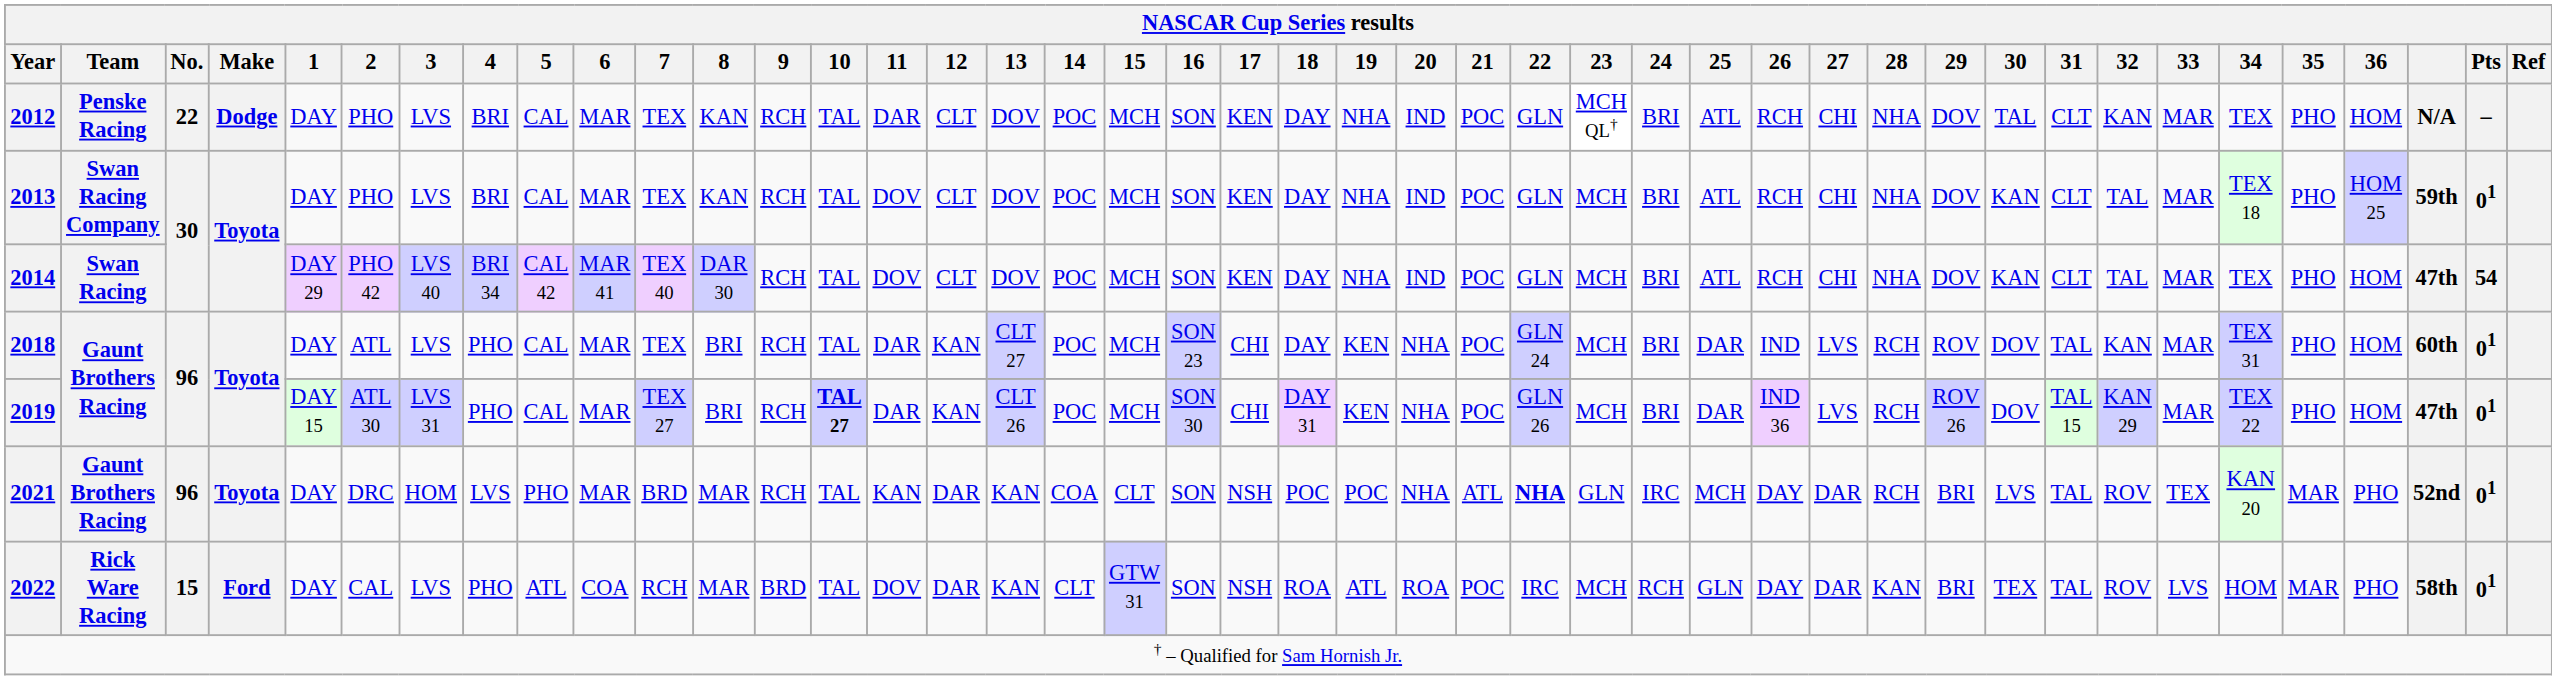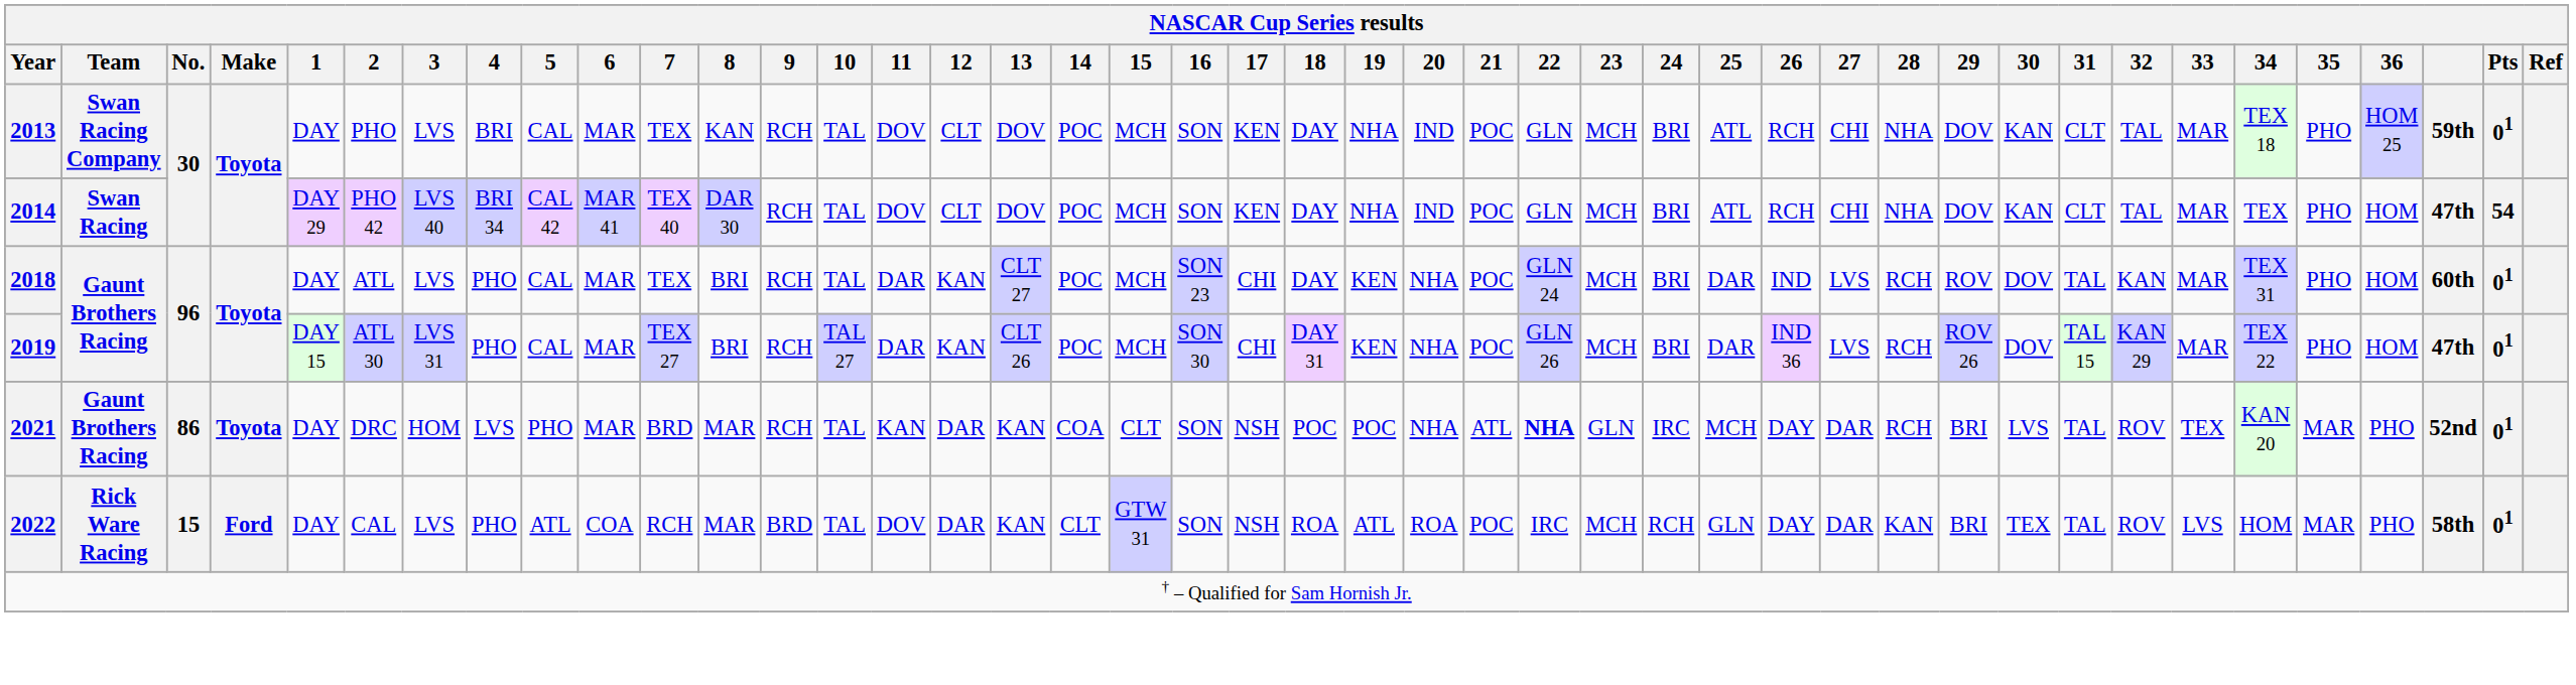- row: 2012 | Penske Racing | 22 | Dodge | DAY | PHO | LVS | BRI | CAL | MAR | TEX | KAN | RCH | TAL | DAR | CLT | DOV | POC | MCH | SON | KEN | DAY | NHA | IND | POC | GLN | MCH QL† | BRI | ATL | RCH | CHI | NHA | DOV | TAL | CLT | KAN | MAR | TEX | PHO | HOM | N/A | –
2019 | 10: bold -> normal
2021 | No.: 96 -> 86
